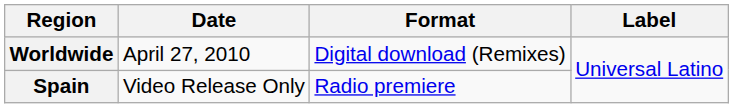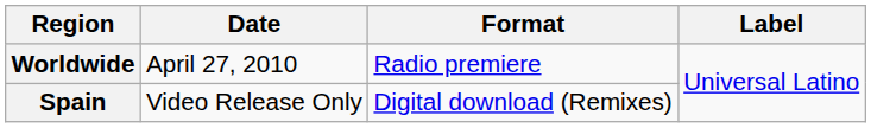Worldwide | Format: Digital download (Remixes) -> Radio premiere
Spain | Format: Radio premiere -> Digital download (Remixes)
